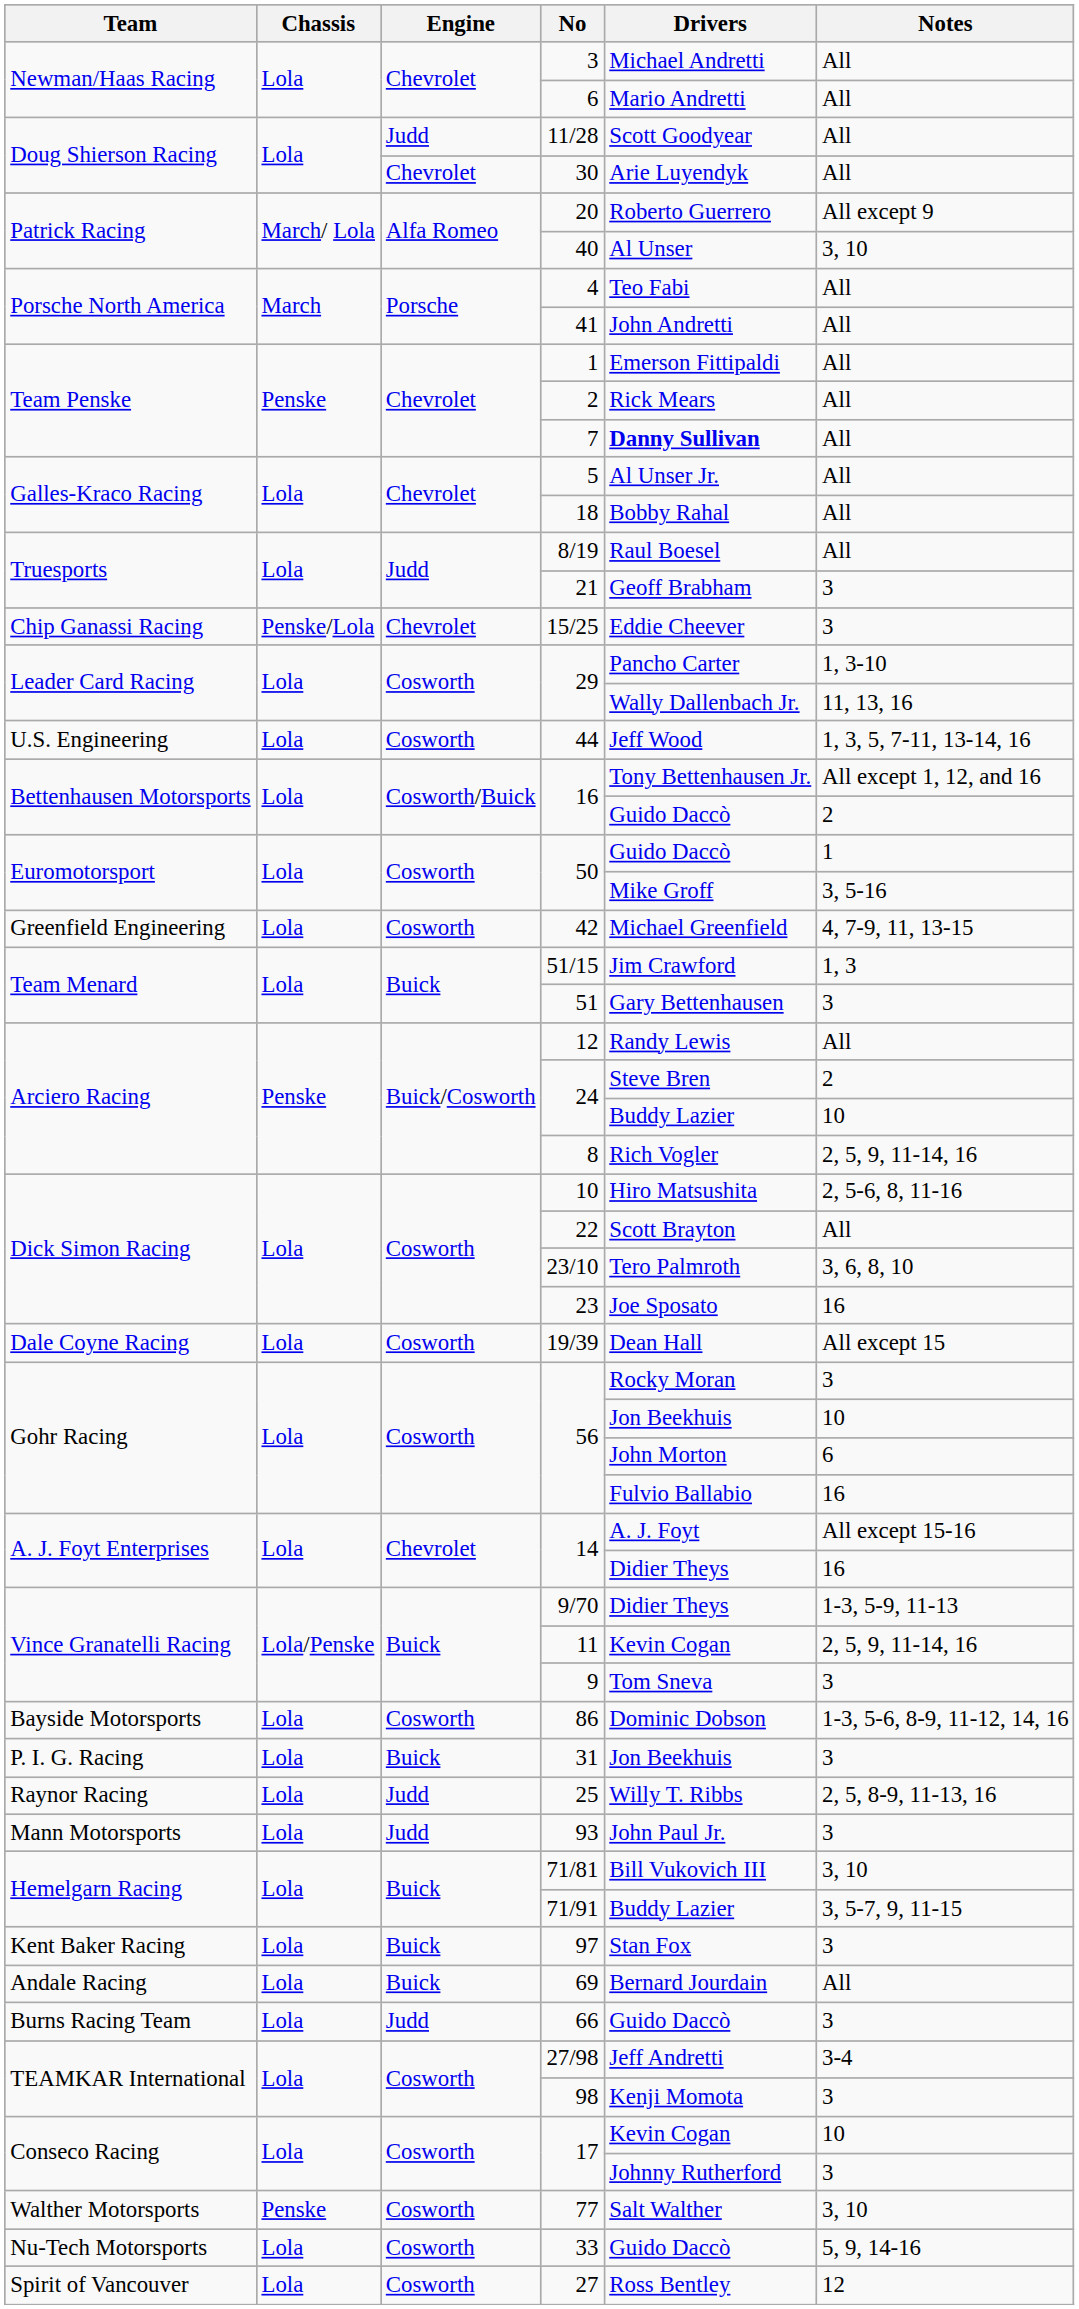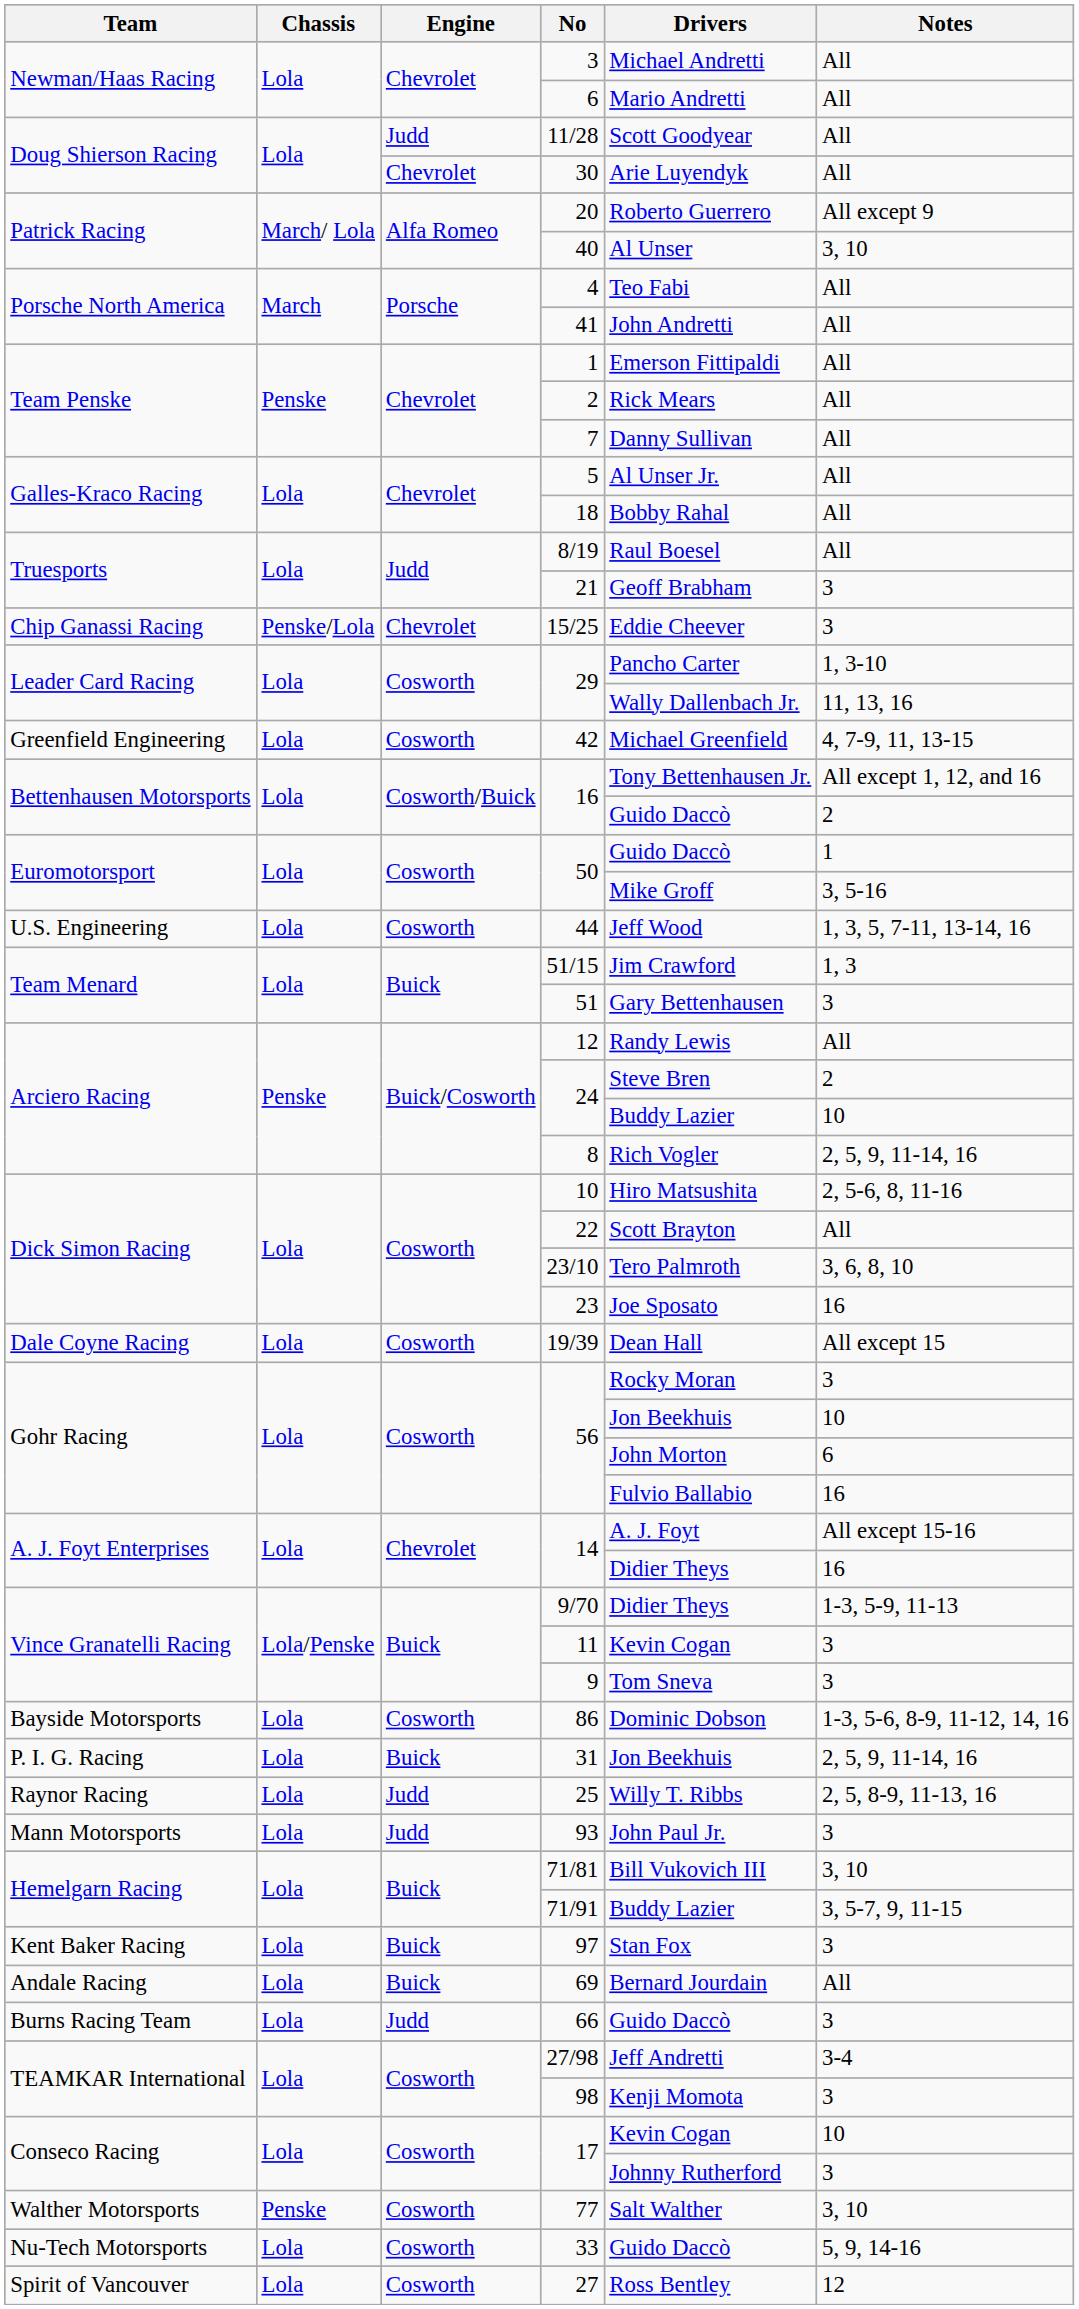7 | Drivers: bold -> normal
rows swapped: 44 <-> 42
11 | Notes: 2, 5, 9, 11-14, 16 -> 3
31 | Notes: 3 -> 2, 5, 9, 11-14, 16
